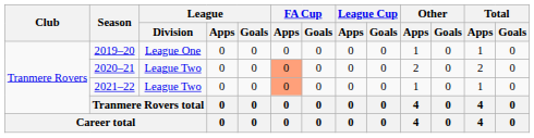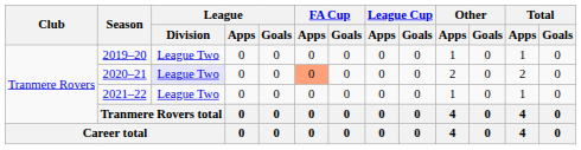2019–20 | League / Division: League One -> League Two
2020–21 | League / Division: no background -> lavender background
2021–22 | FA Cup / Apps: lightsalmon background -> no background
